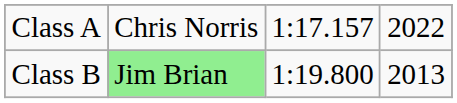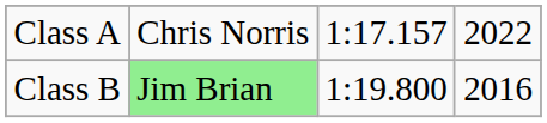Class B | column 4: 2013 -> 2016
